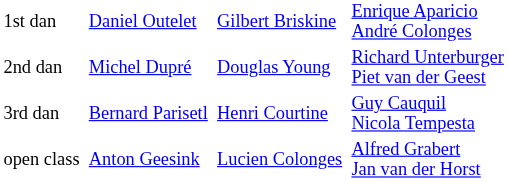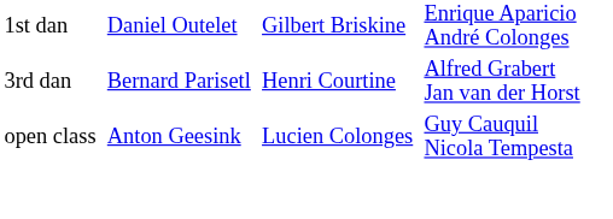- row: 2nd dan | Michel Dupré | Douglas Young | Richard Unterburger Piet van der Geest
3rd dan | column 4: Guy Cauquil Nicola Tempesta -> Alfred Grabert Jan van der Horst
open class | column 4: Alfred Grabert Jan van der Horst -> Guy Cauquil Nicola Tempesta
